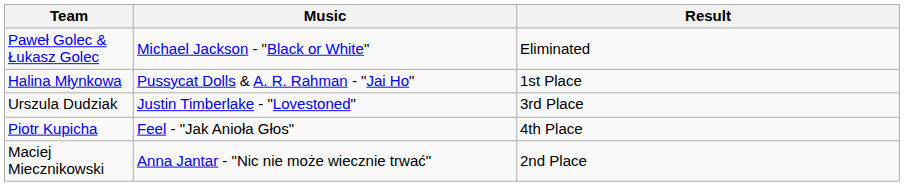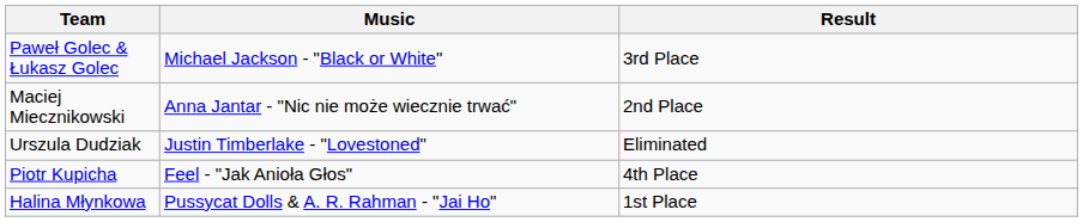Paweł Golec & Łukasz Golec | Result: Eliminated -> 3rd Place
rows swapped: Maciej Miecznikowski <-> Halina Młynkowa
Urszula Dudziak | Result: 3rd Place -> Eliminated
